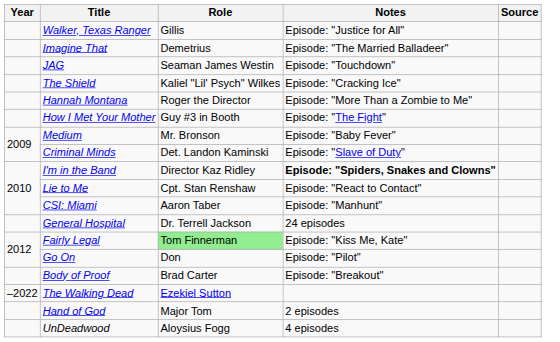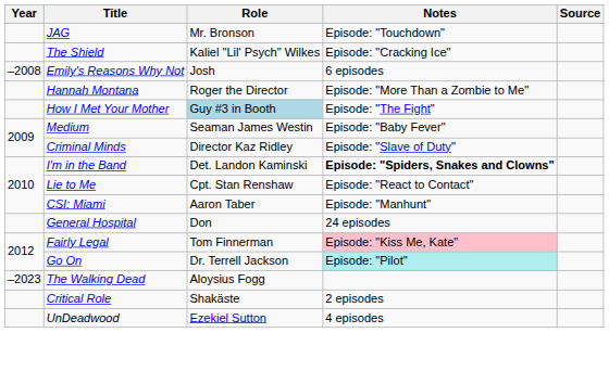- row: Walker, Texas Ranger | Gillis | Episode: "Justice for All"
- row: Imagine That | Demetrius | Episode: "The Married Balladeer"
JAG | Role: Seaman James Westin -> Mr. Bronson
+ row: –2008 | Emily's Reasons Why Not | Josh | 6 episodes
How I Met Your Mother | Role: no background -> lightblue background
Medium | Role: Mr. Bronson -> Seaman James Westin
Criminal Minds | Role: Det. Landon Kaminski -> Director Kaz Ridley
I'm in the Band | Role: Director Kaz Ridley -> Det. Landon Kaminski
General Hospital | Role: Dr. Terrell Jackson -> Don
Fairly Legal | Role: lightgreen background -> no background
Fairly Legal | Notes: no background -> pink background
Go On | Role: Don -> Dr. Terrell Jackson
Go On | Notes: no background -> paleturquoise background
- row: Body of Proof | Brad Carter | Episode: "Breakout"
The Walking Dead | Year: –2022 -> –2023
The Walking Dead | Role: Ezekiel Sutton -> Aloysius Fogg
- row: Hand of God | Major Tom | 2 episodes
+ row: Critical Role | Shakäste | 2 episodes
UnDeadwood | Role: Aloysius Fogg -> Ezekiel Sutton
